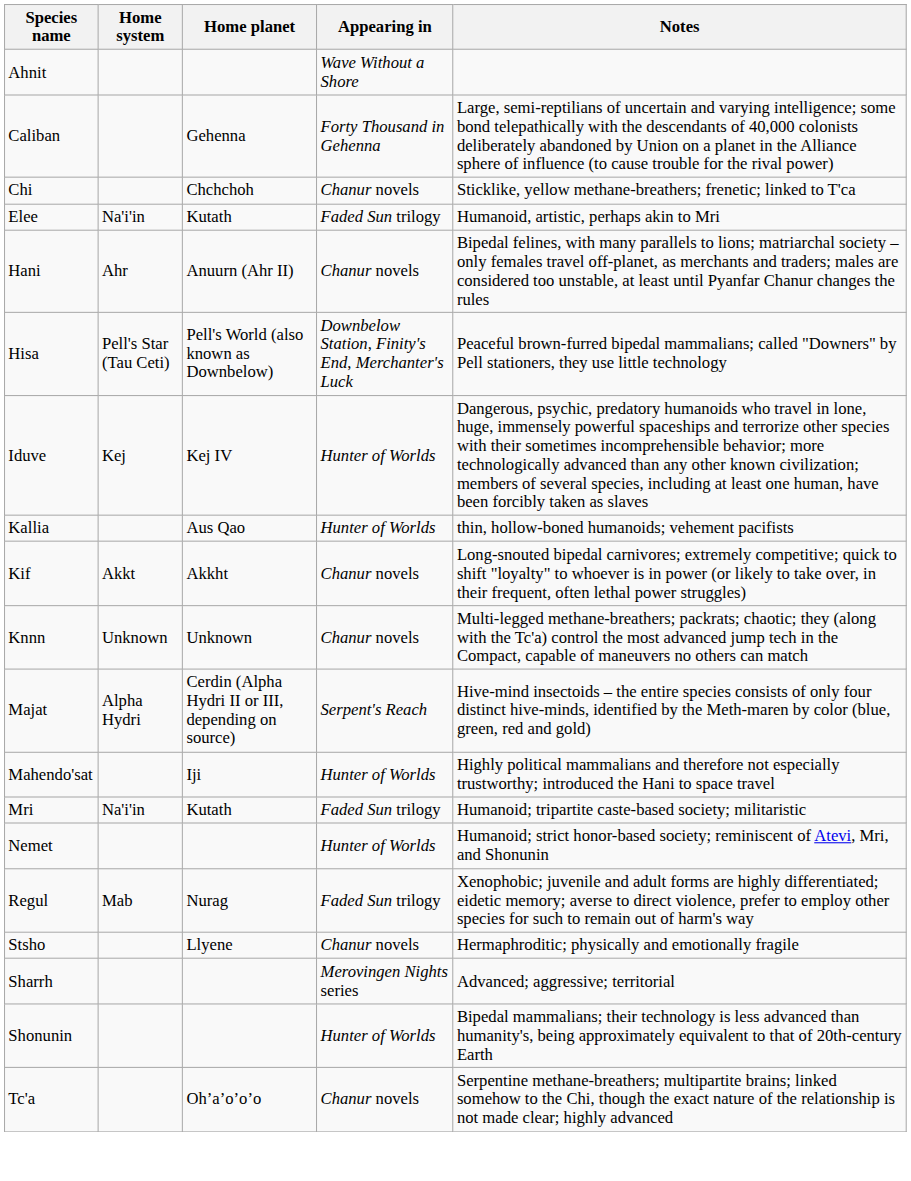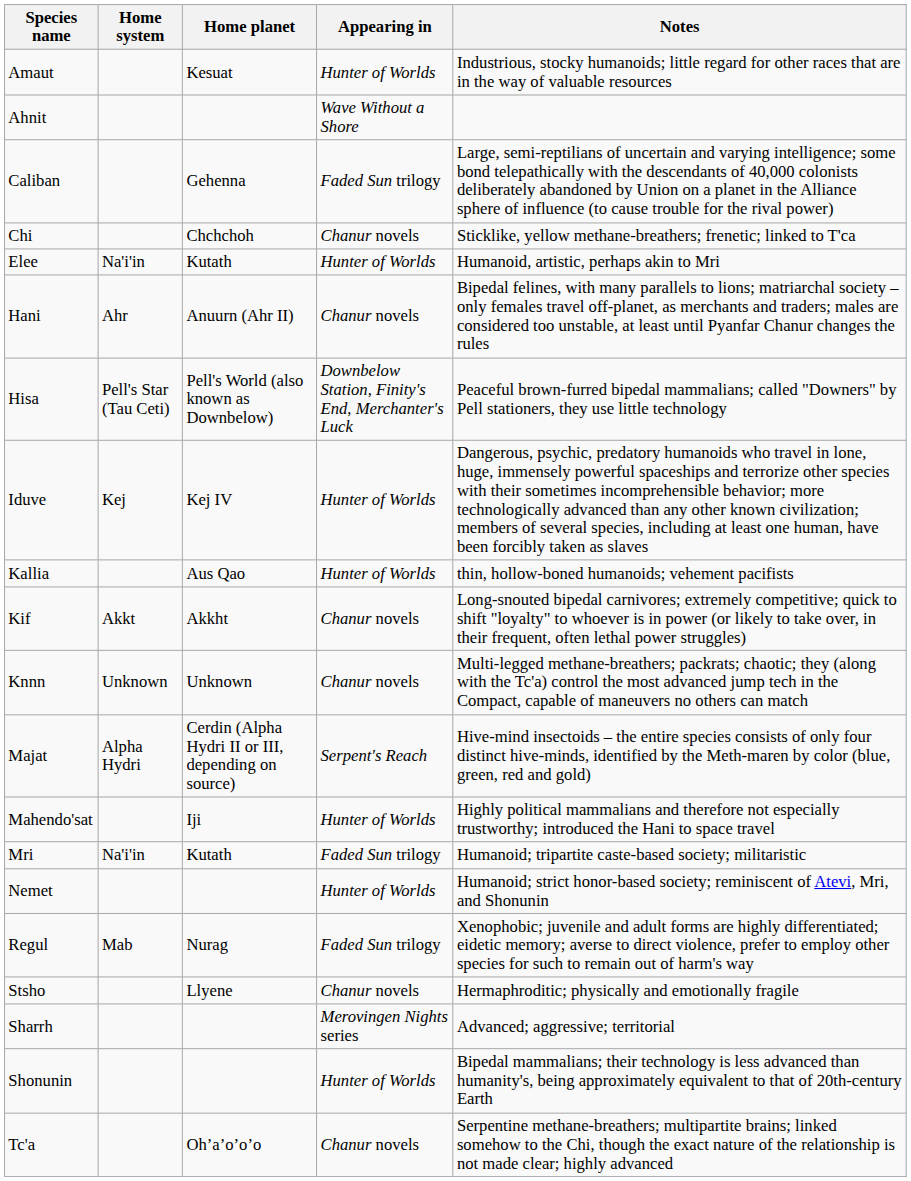+ row: Amaut | Kesuat | Hunter of Worlds | Industrious, stocky humanoids; little regard for other races that are in the way of valuable resources
Caliban | Appearing in: Forty Thousand in Gehenna -> Faded Sun trilogy
Elee | Appearing in: Faded Sun trilogy -> Hunter of Worlds
